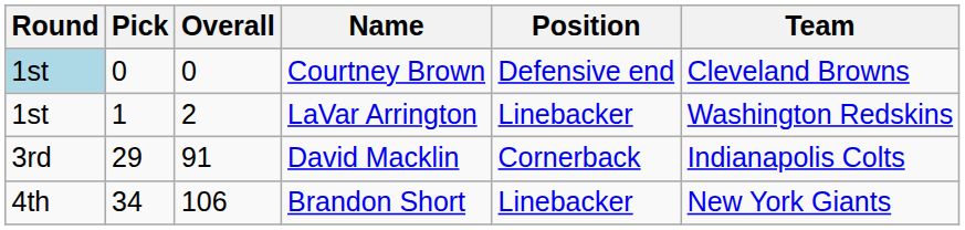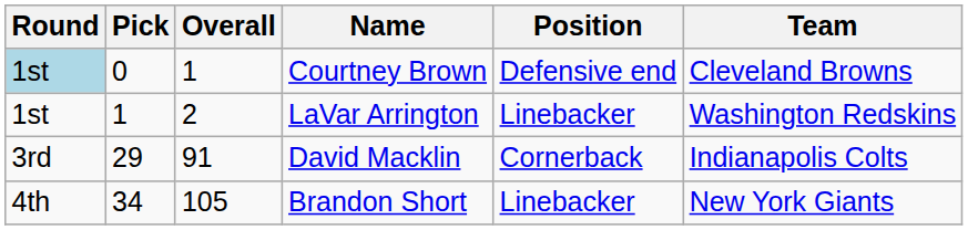Courtney Brown | Overall: 0 -> 1
Brandon Short | Overall: 106 -> 105
